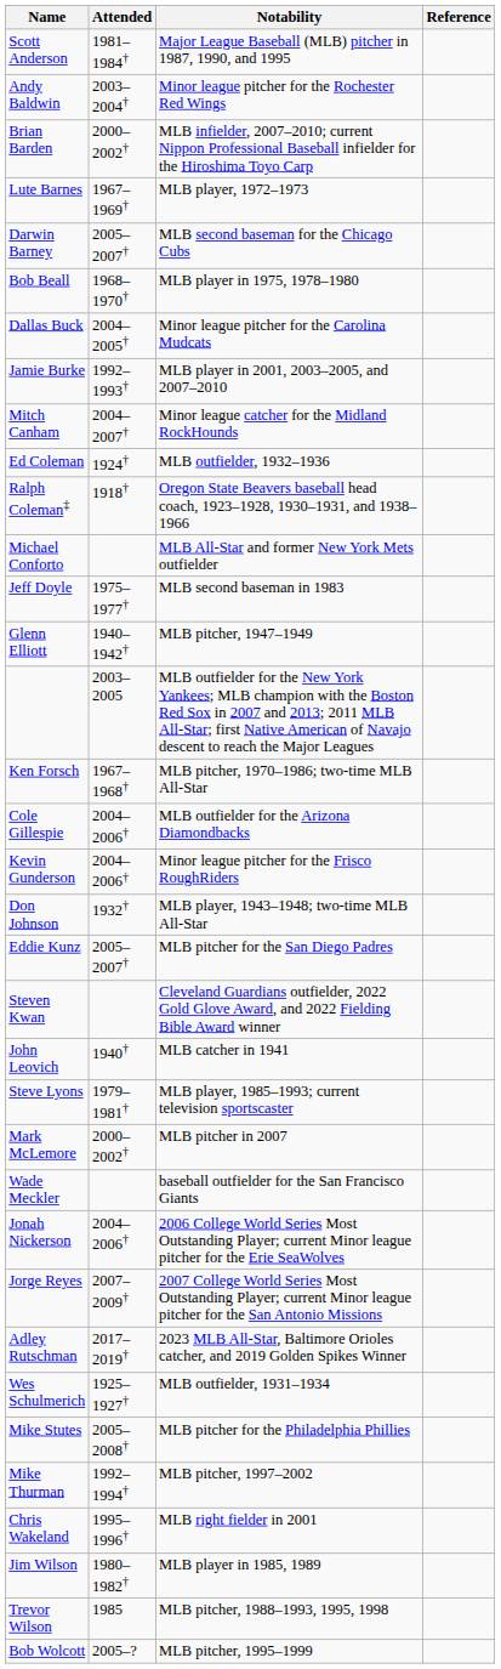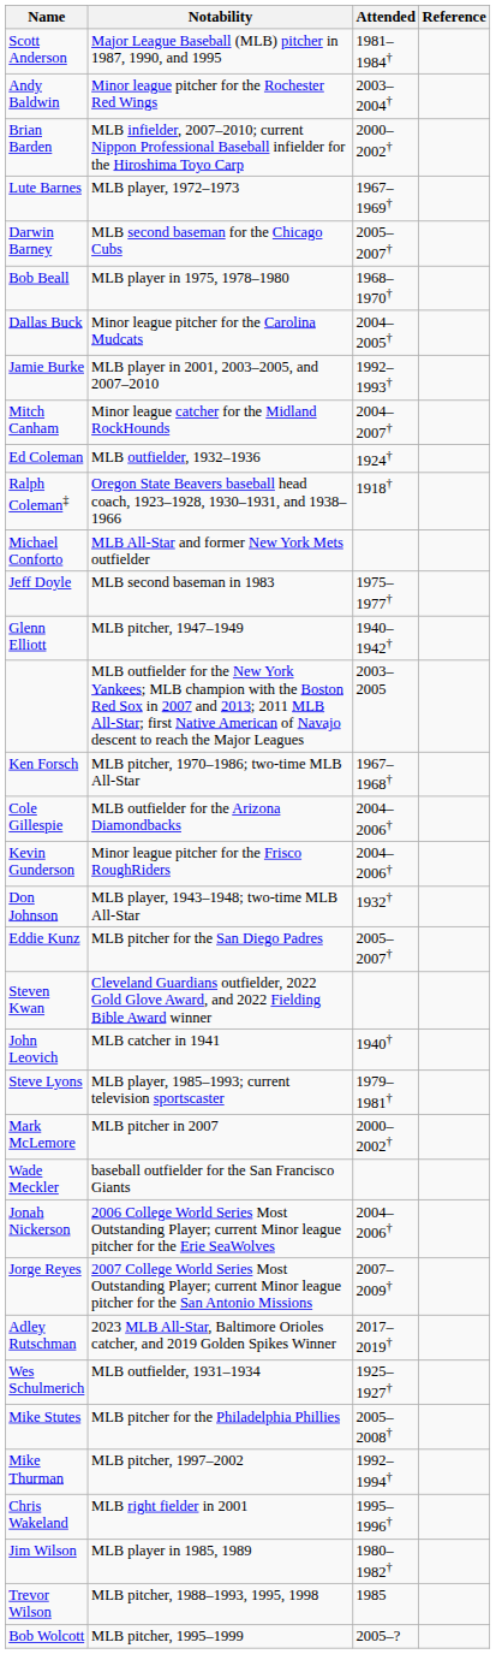columns swapped: Attended <-> Notability
